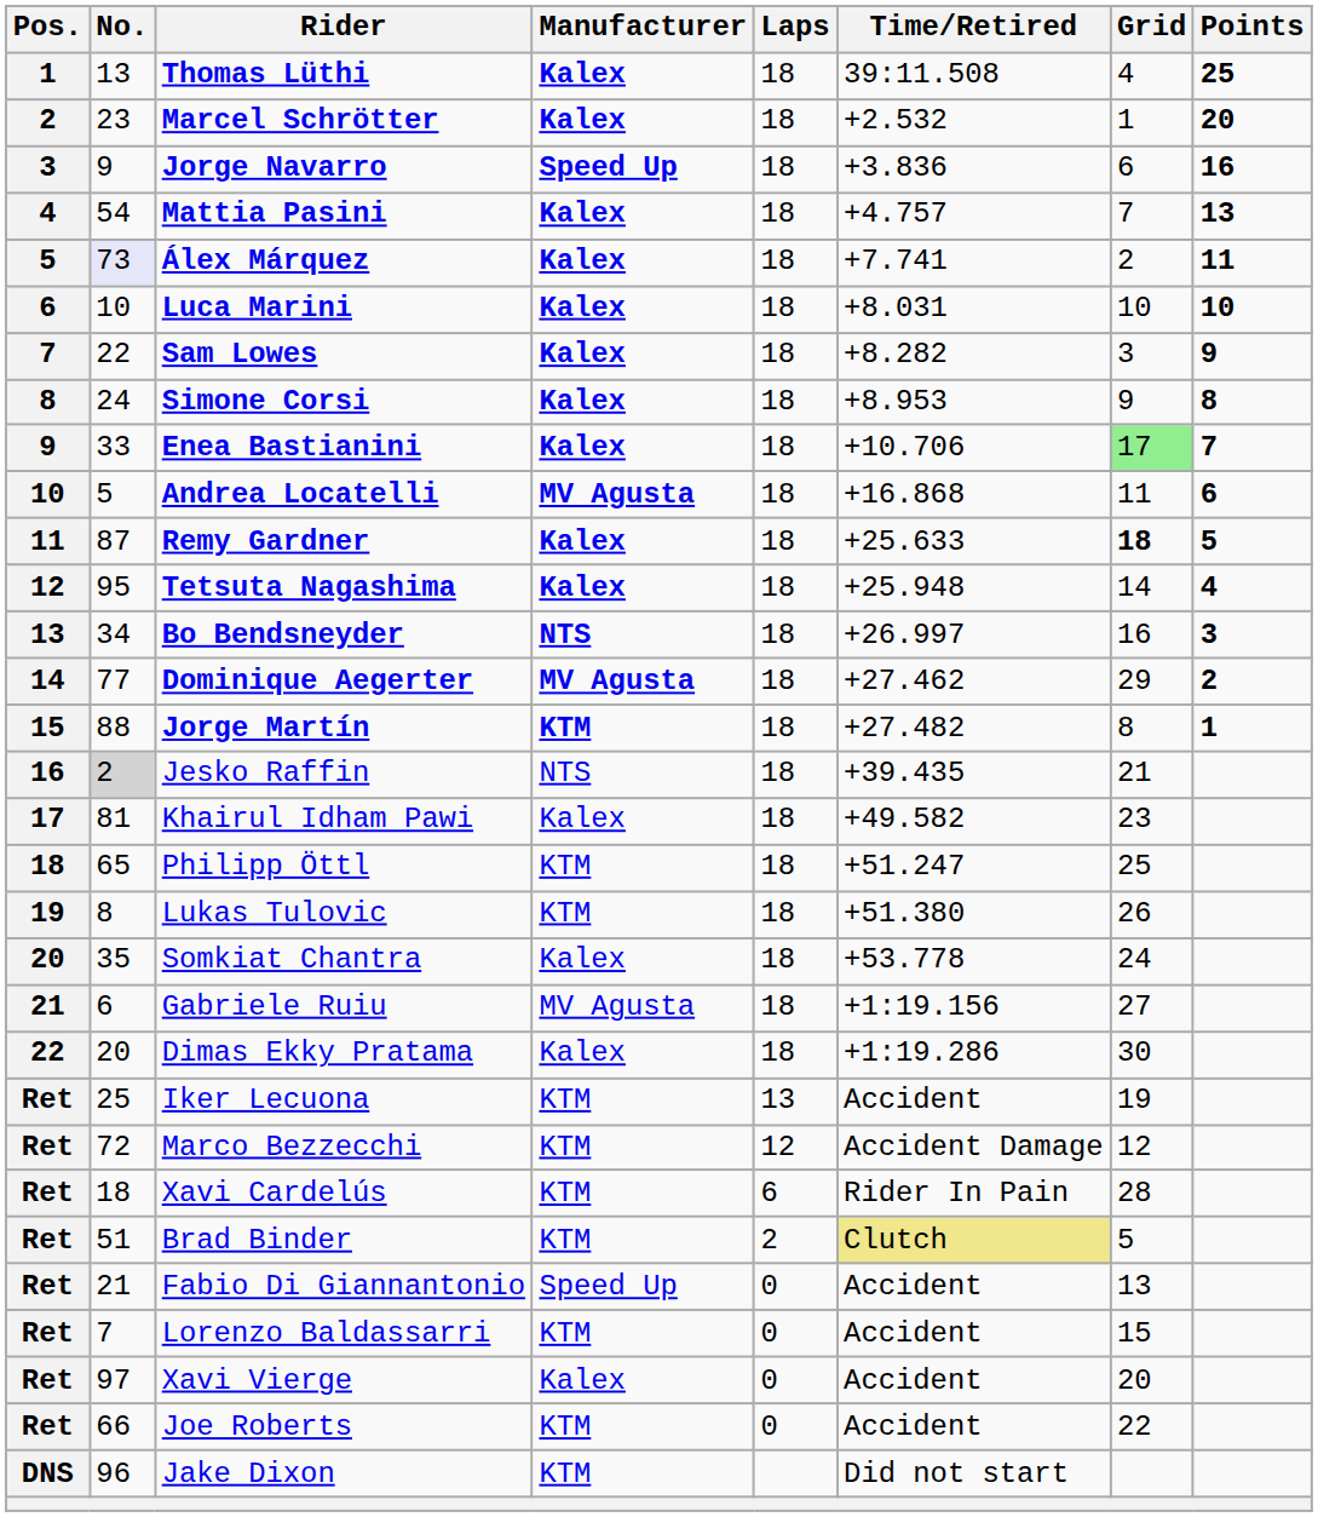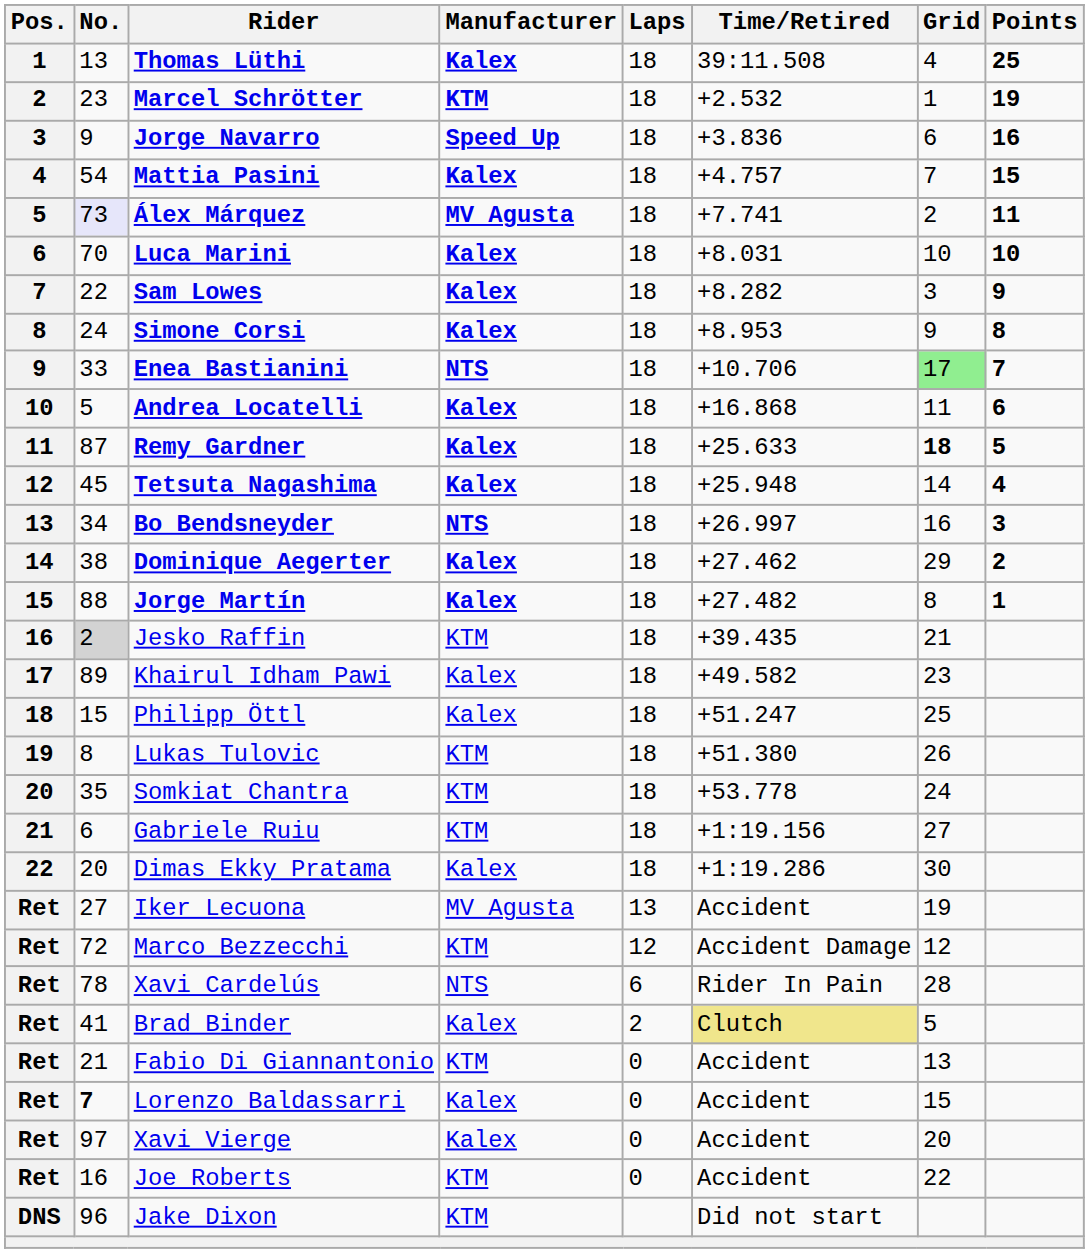Marcel Schrötter | Manufacturer: Kalex -> KTM
Marcel Schrötter | Points: 20 -> 19
Mattia Pasini | Points: 13 -> 15
Álex Márquez | Manufacturer: Kalex -> MV Agusta
Luca Marini | No.: 10 -> 70
Enea Bastianini | Manufacturer: Kalex -> NTS
Andrea Locatelli | Manufacturer: MV Agusta -> Kalex
Tetsuta Nagashima | No.: 95 -> 45
Dominique Aegerter | No.: 77 -> 38
Dominique Aegerter | Manufacturer: MV Agusta -> Kalex
Jorge Martín | Manufacturer: KTM -> Kalex
Jesko Raffin | Manufacturer: NTS -> KTM
Khairul Idham Pawi | No.: 81 -> 89
Philipp Öttl | No.: 65 -> 15
Philipp Öttl | Manufacturer: KTM -> Kalex
Somkiat Chantra | Manufacturer: Kalex -> KTM
Gabriele Ruiu | Manufacturer: MV Agusta -> KTM
Iker Lecuona | No.: 25 -> 27
Iker Lecuona | Manufacturer: KTM -> MV Agusta
Xavi Cardelús | No.: 18 -> 78
Xavi Cardelús | Manufacturer: KTM -> NTS
Brad Binder | No.: 51 -> 41
Brad Binder | Manufacturer: KTM -> Kalex
Fabio Di Giannantonio | Manufacturer: Speed Up -> KTM
Lorenzo Baldassarri | No.: normal -> bold
Lorenzo Baldassarri | Manufacturer: KTM -> Kalex
Joe Roberts | No.: 66 -> 16
